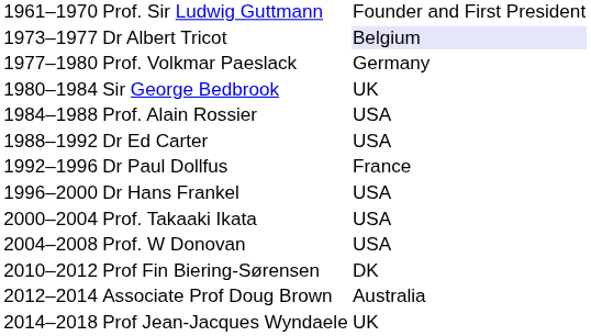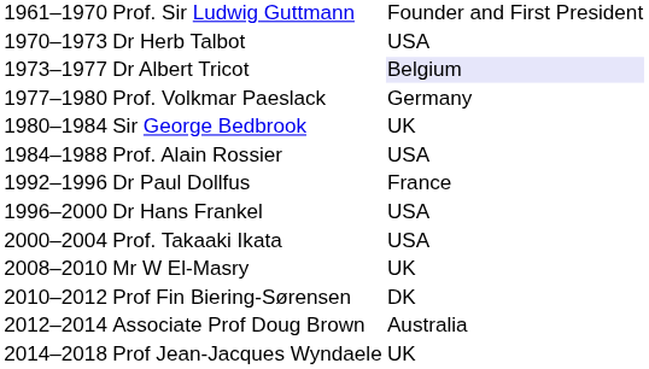+ row: 1970–1973 | Dr Herb Talbot | USA
- row: 1988–1992 | Dr Ed Carter | USA
- row: 2004–2008 | Prof. W Donovan | USA
+ row: 2008–2010 | Mr W El-Masry | UK
